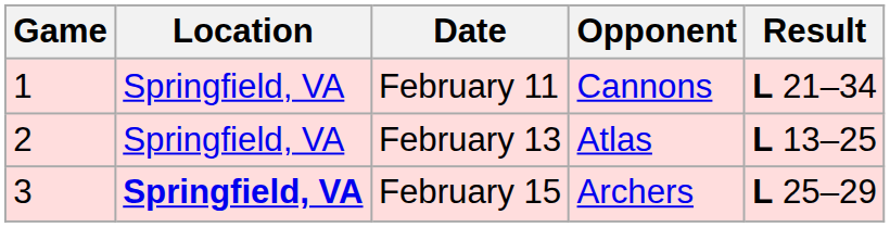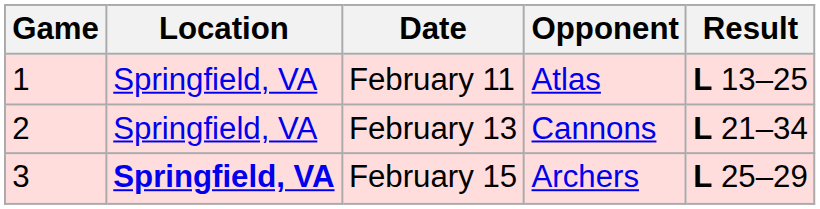February 11 | Opponent: Cannons -> Atlas
February 11 | Result: L 21–34 -> L 13–25
February 13 | Opponent: Atlas -> Cannons
February 13 | Result: L 13–25 -> L 21–34
